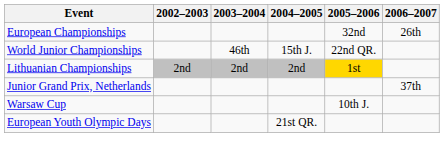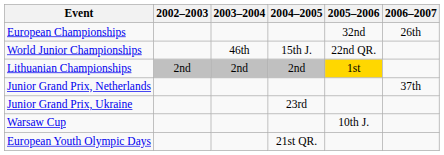+ row: Junior Grand Prix, Ukraine | 23rd
